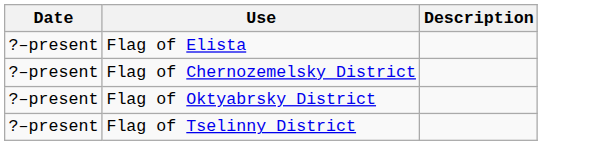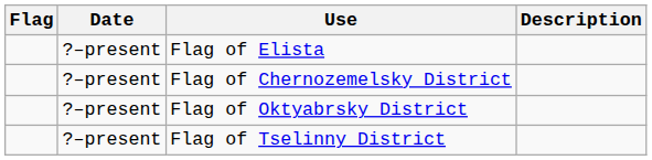+ column: Flag
